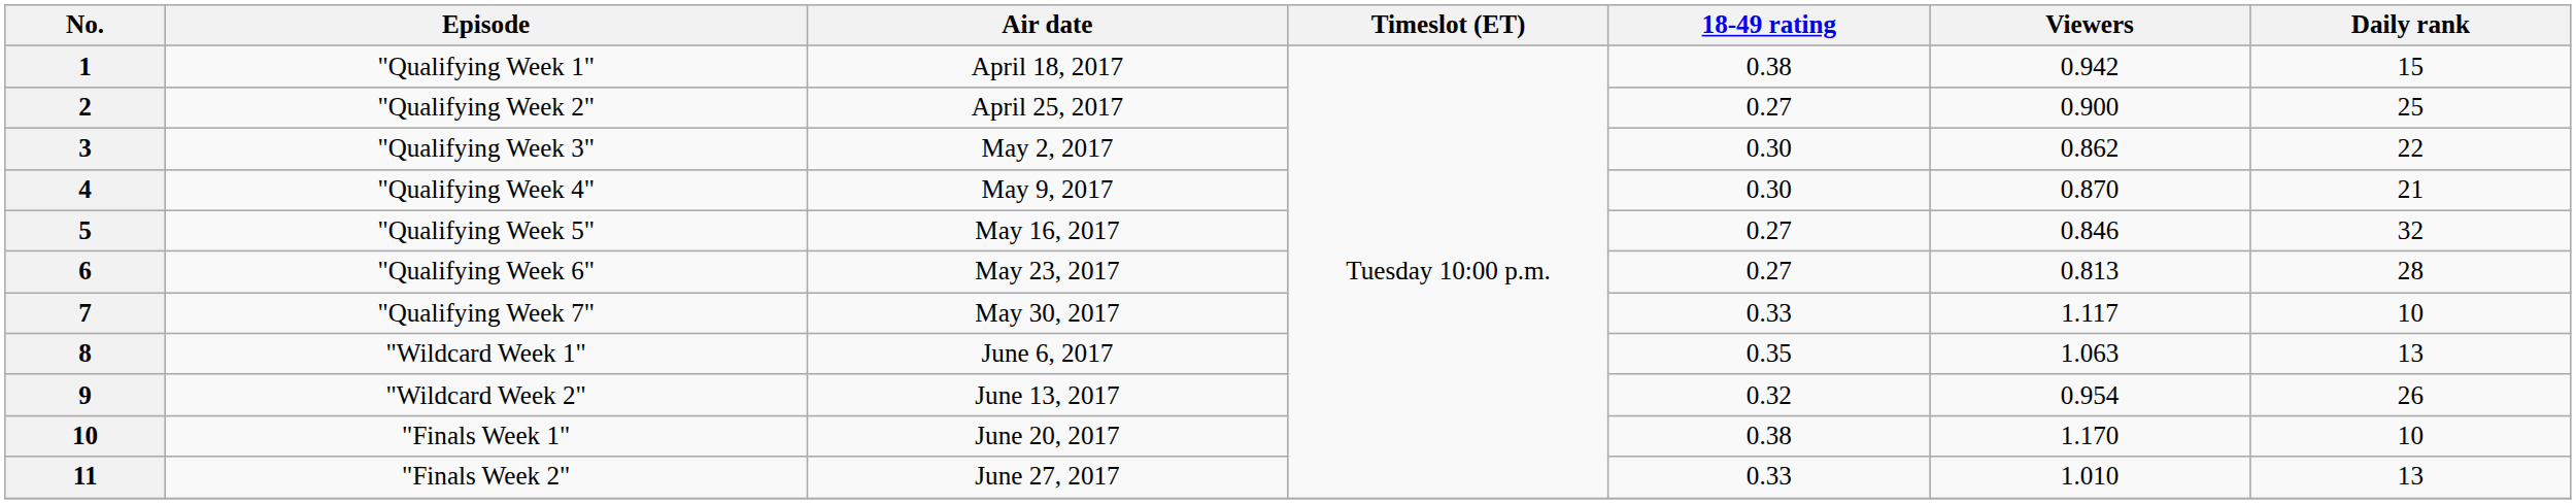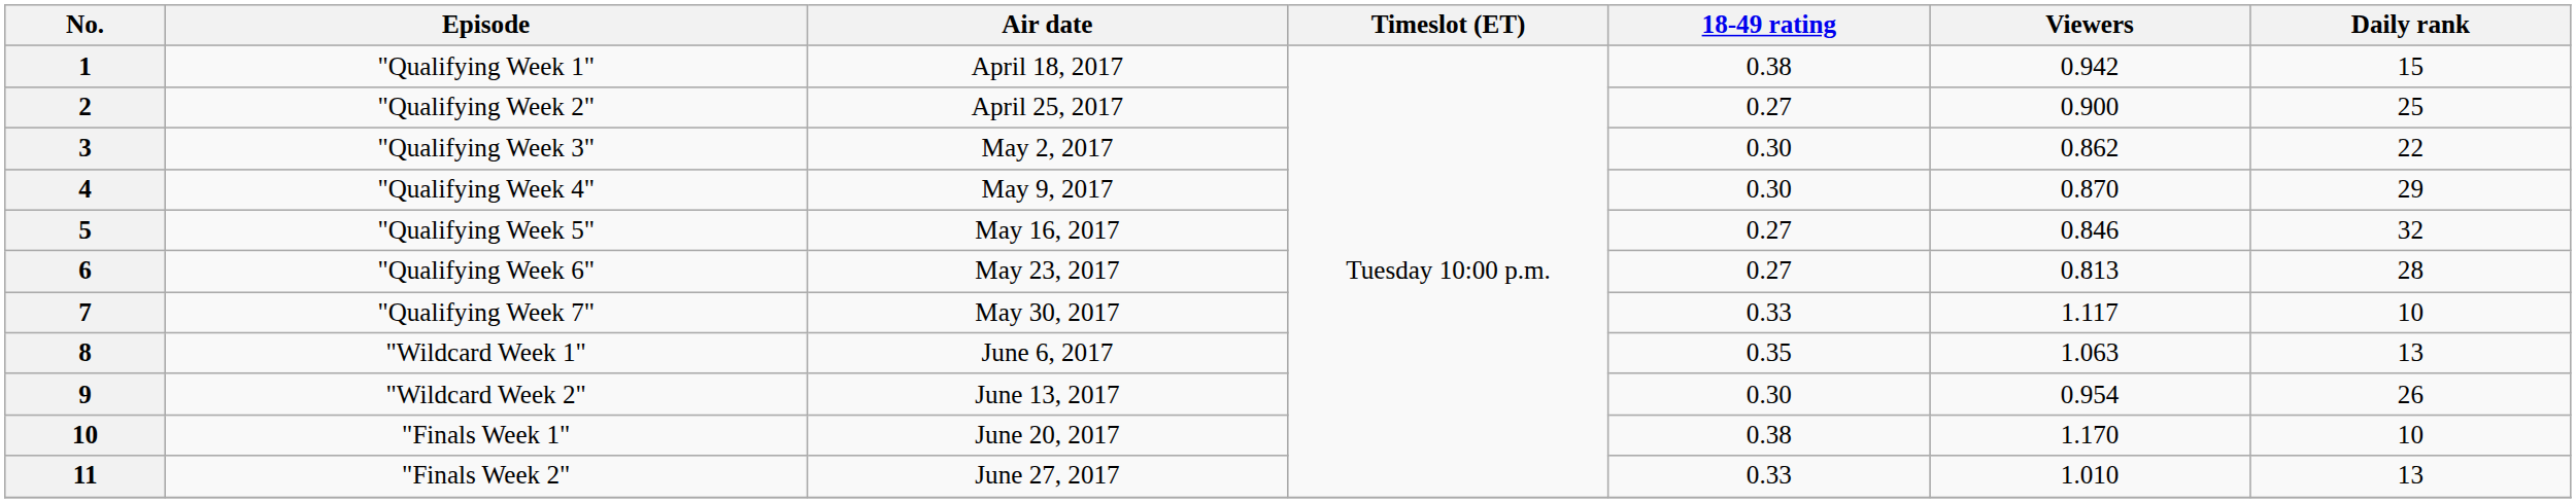"Qualifying Week 4" | Daily rank: 21 -> 29
"Wildcard Week 2" | 18-49 rating: 0.32 -> 0.30
